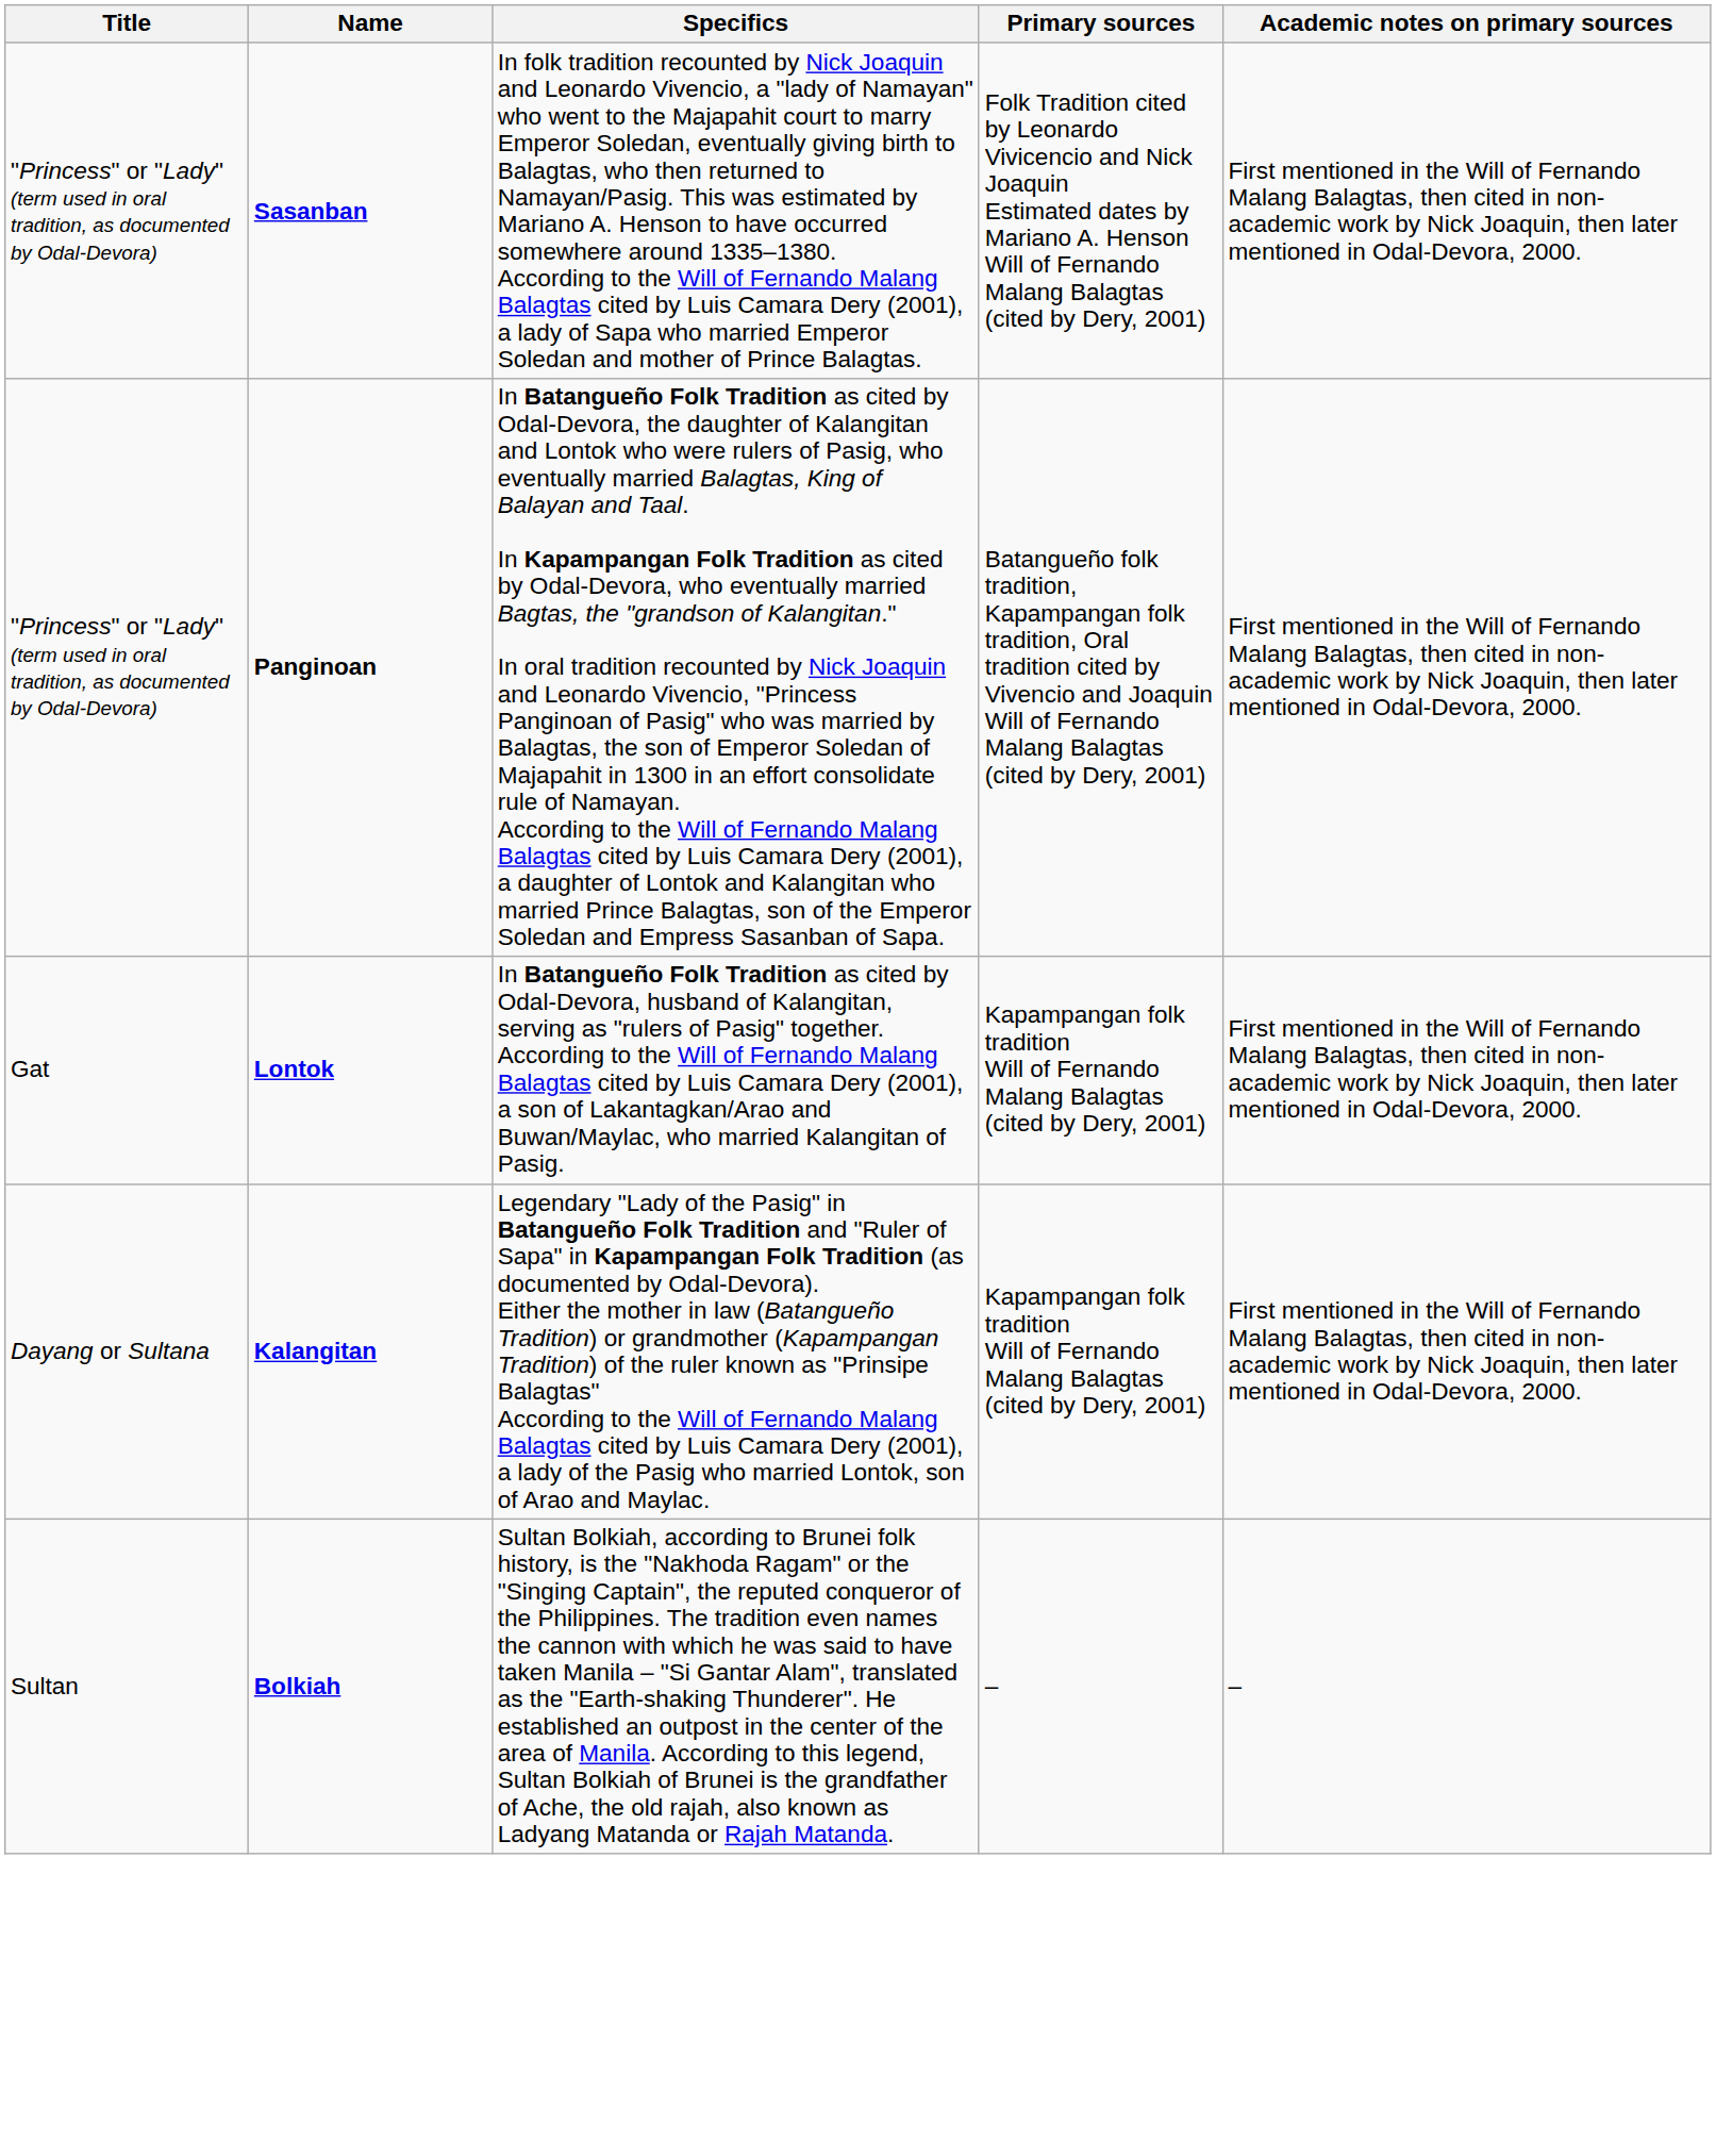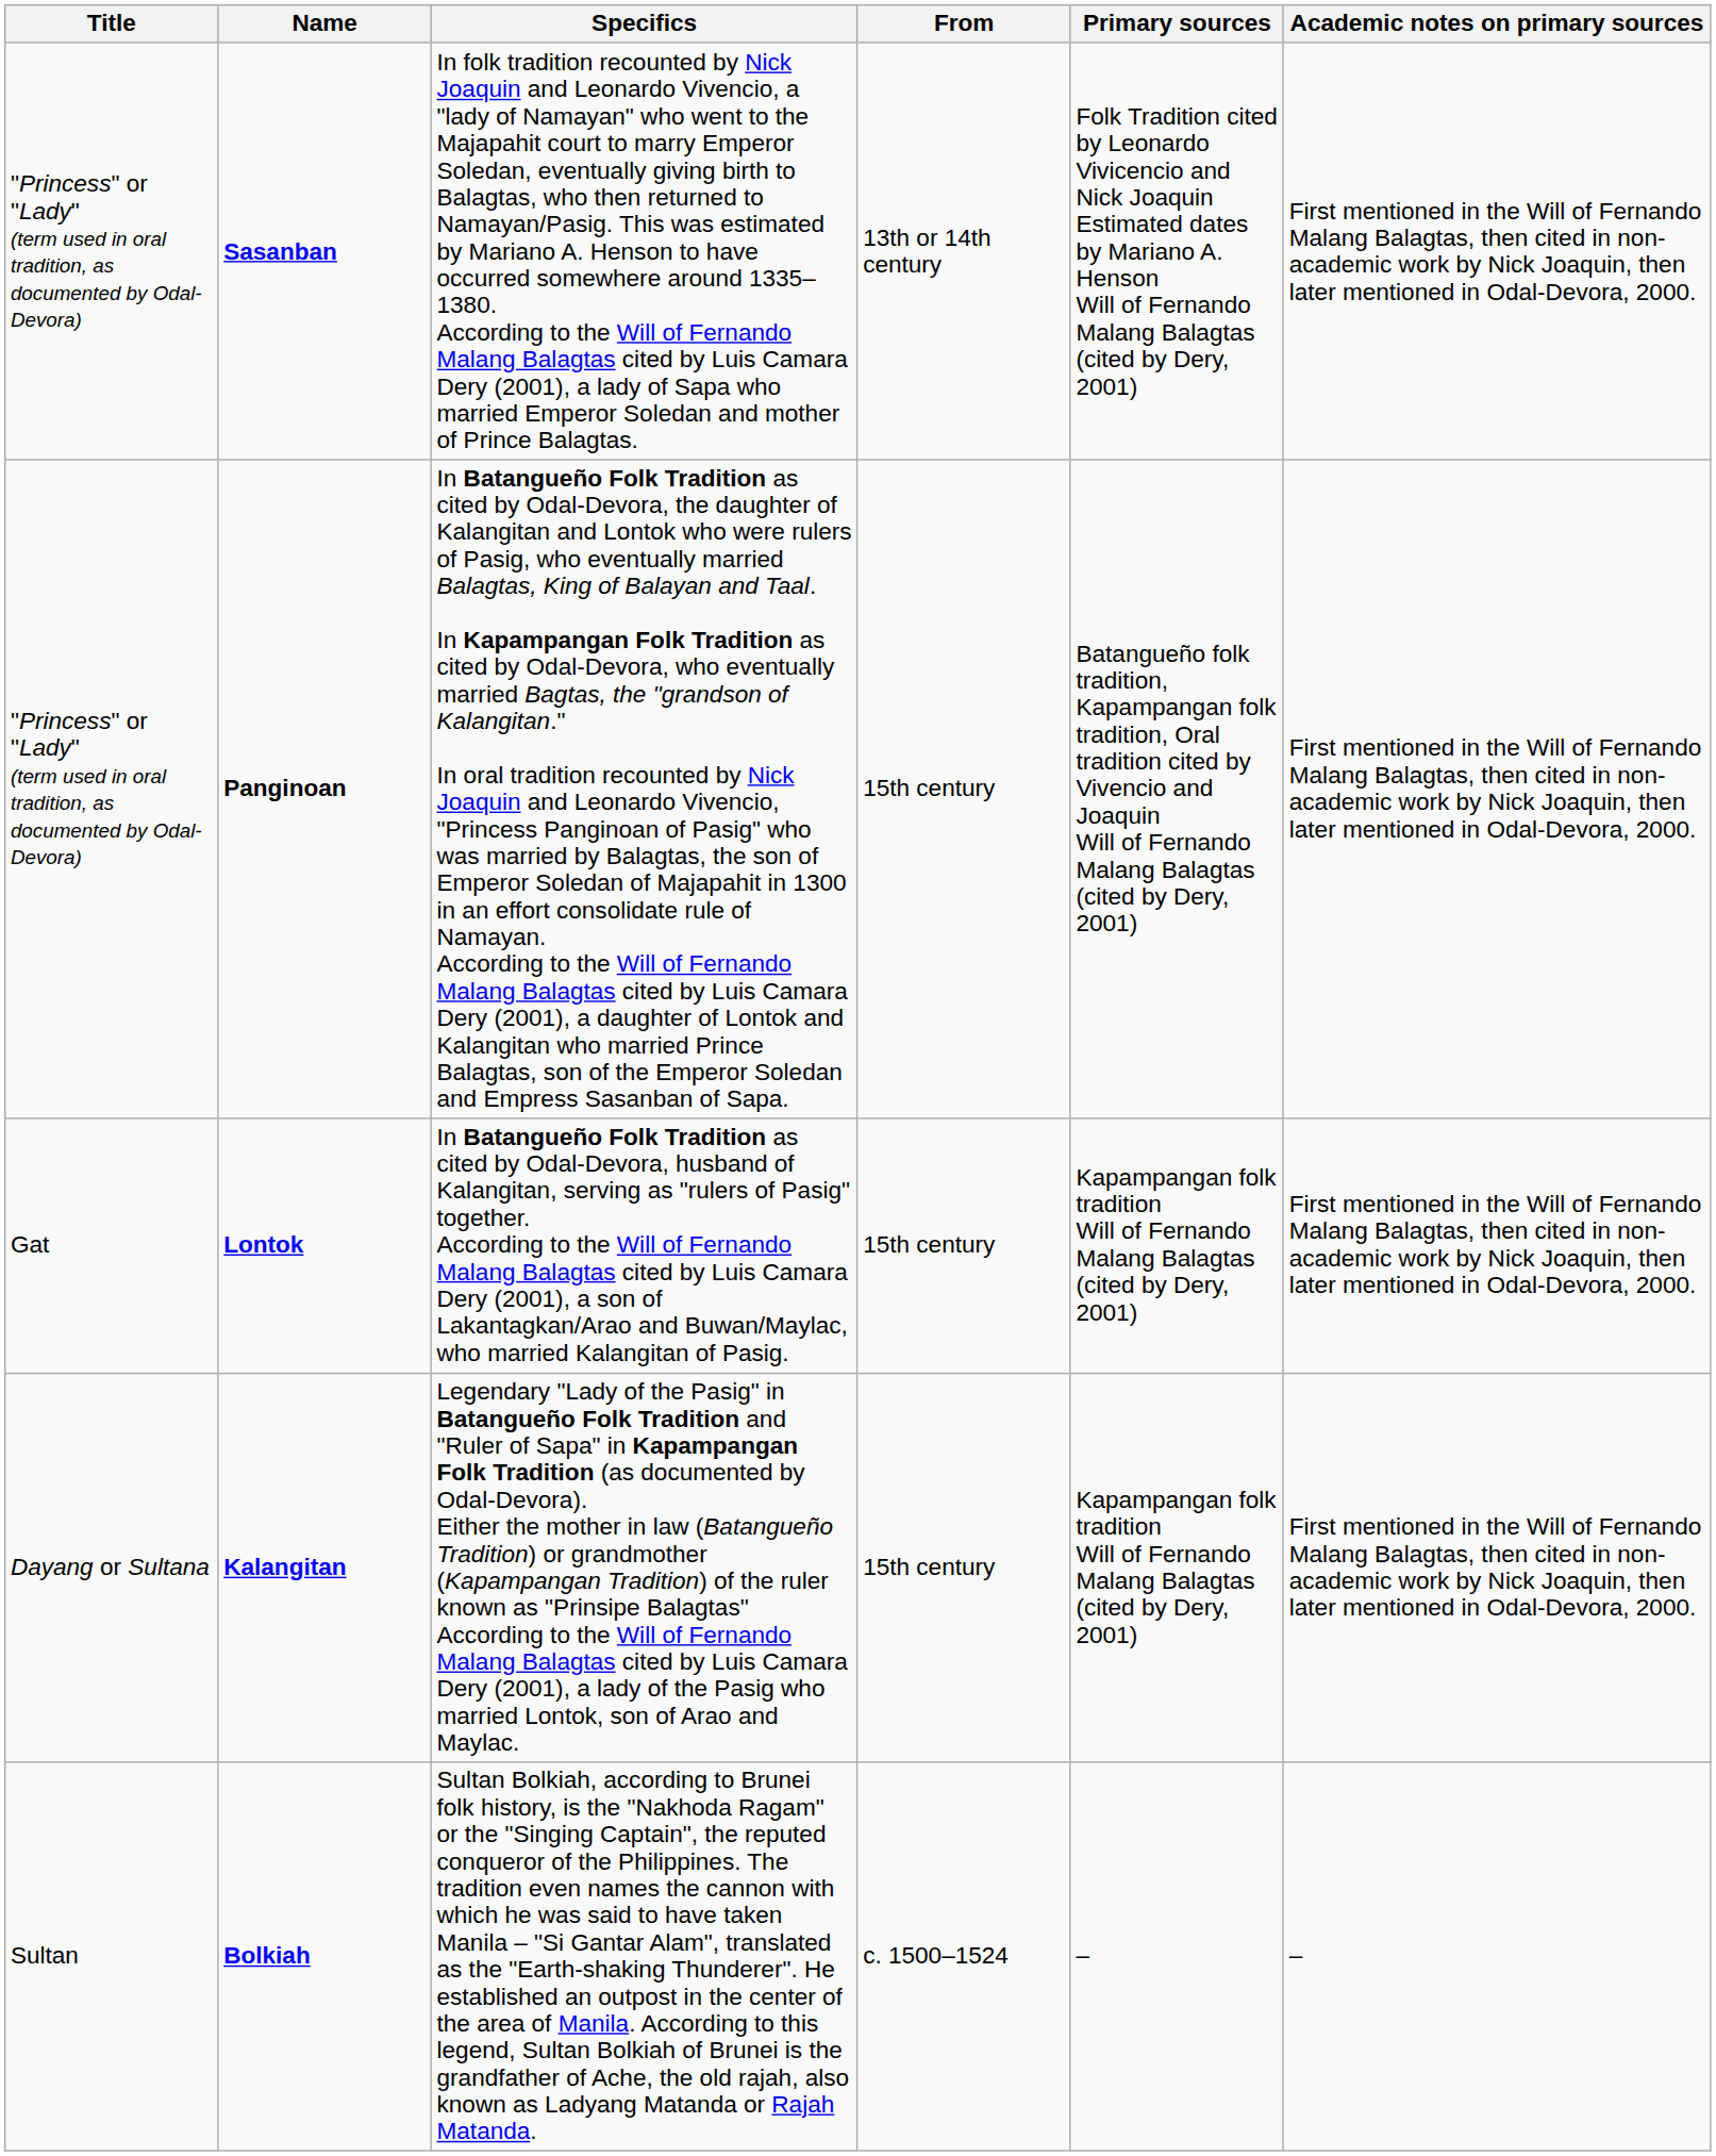+ column: From | 13th or 14th century | 15th century | 15th century | 15th century | c. 1500–1524
